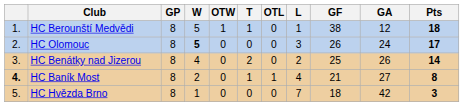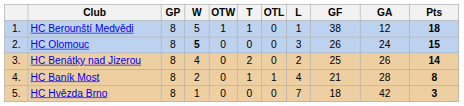HC Olomouc | Pts: 17 -> 15
HC Baník Most | column 1: bold -> normal
HC Baník Most | GA: 27 -> 28
